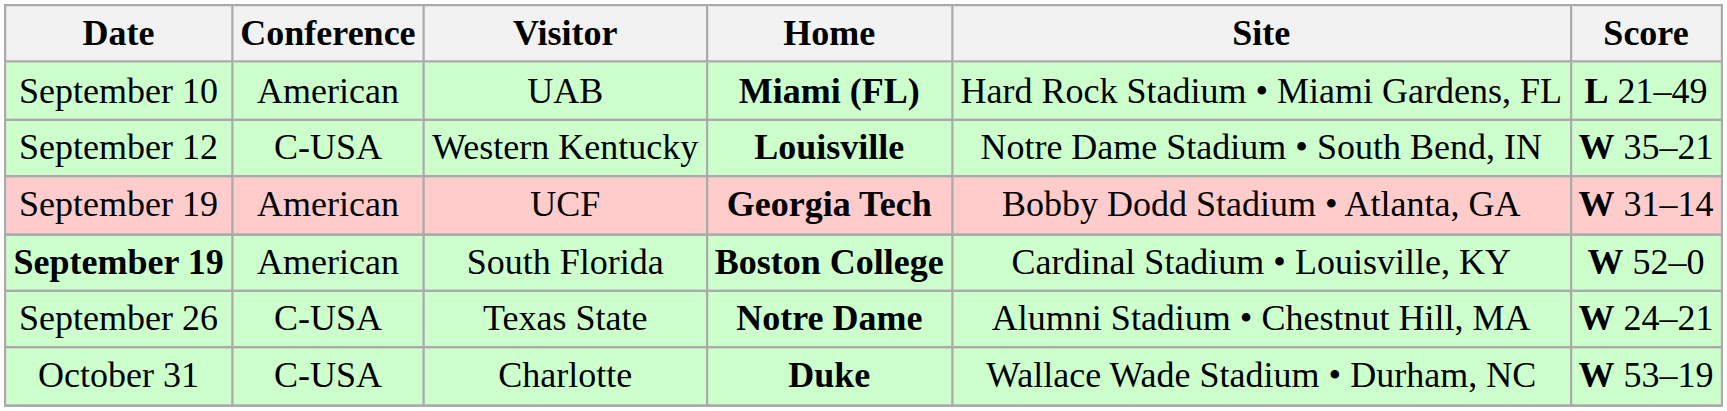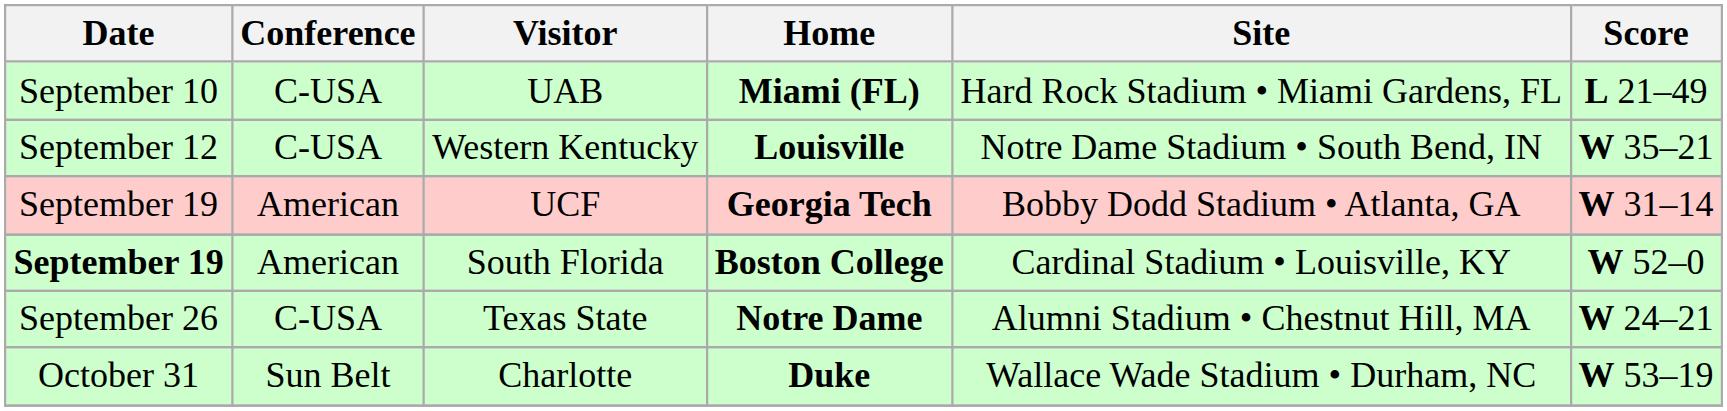UAB | Conference: American -> C-USA
Charlotte | Conference: C-USA -> Sun Belt
